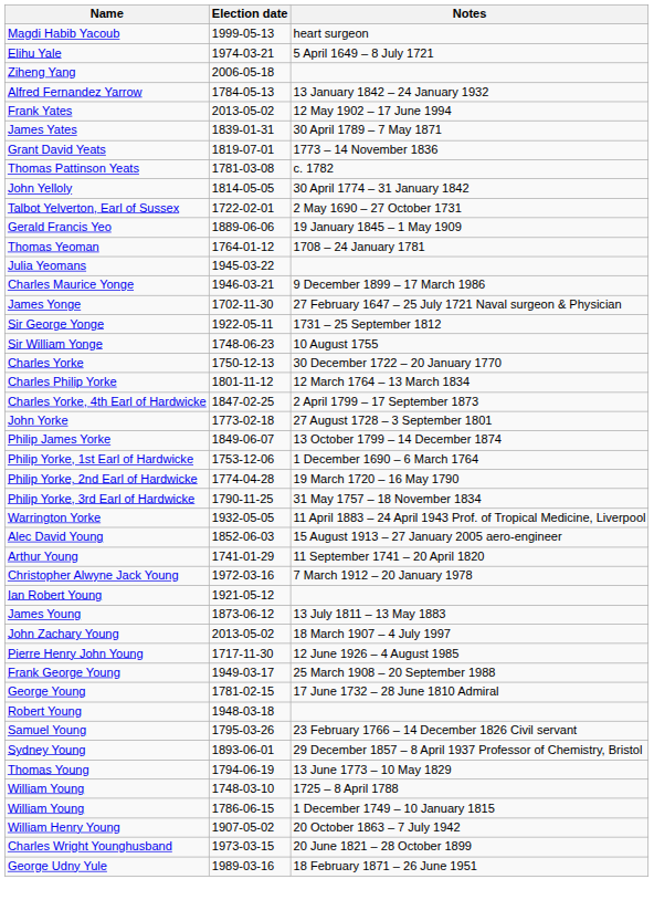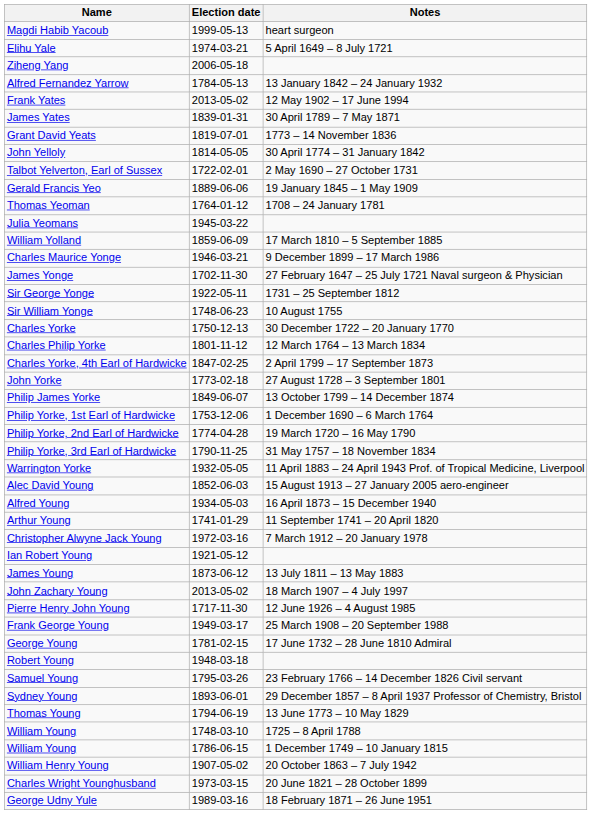- row: Thomas Pattinson Yeats | 1781-03-08 | c. 1782
+ row: William Yolland | 1859-06-09 | 17 March 1810 – 5 September 1885
+ row: Alfred Young | 1934-05-03 | 16 April 1873 – 15 December 1940
